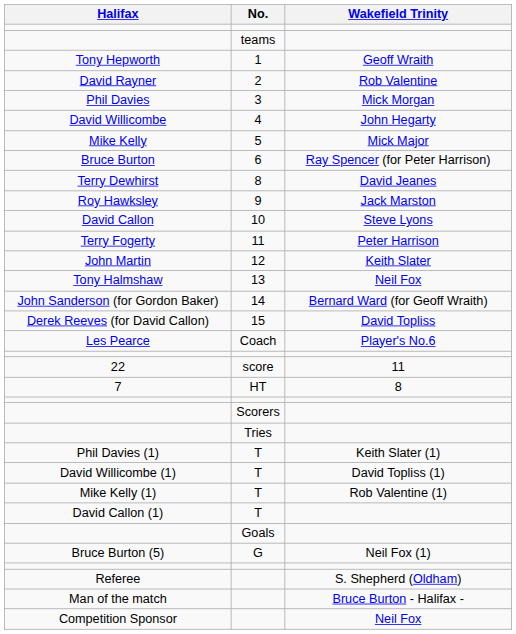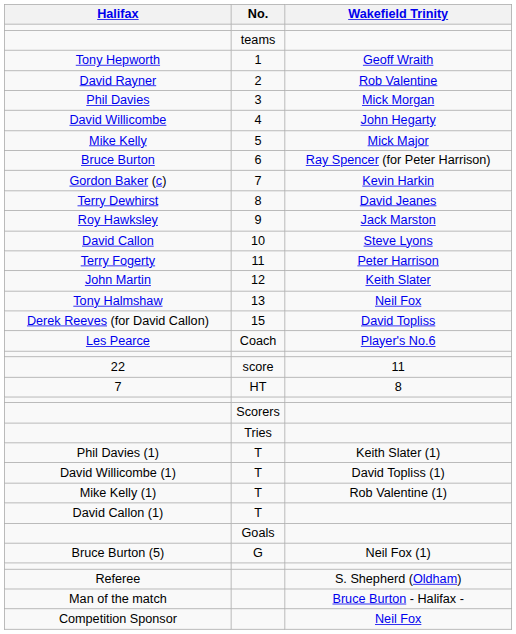+ row: Gordon Baker (c) | 7 | Kevin Harkin
- row: John Sanderson (for Gordon Baker) | 14 | Bernard Ward (for Geoff Wraith)
